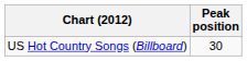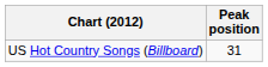US Hot Country Songs (Billboard) | Peak position: 30 -> 31
